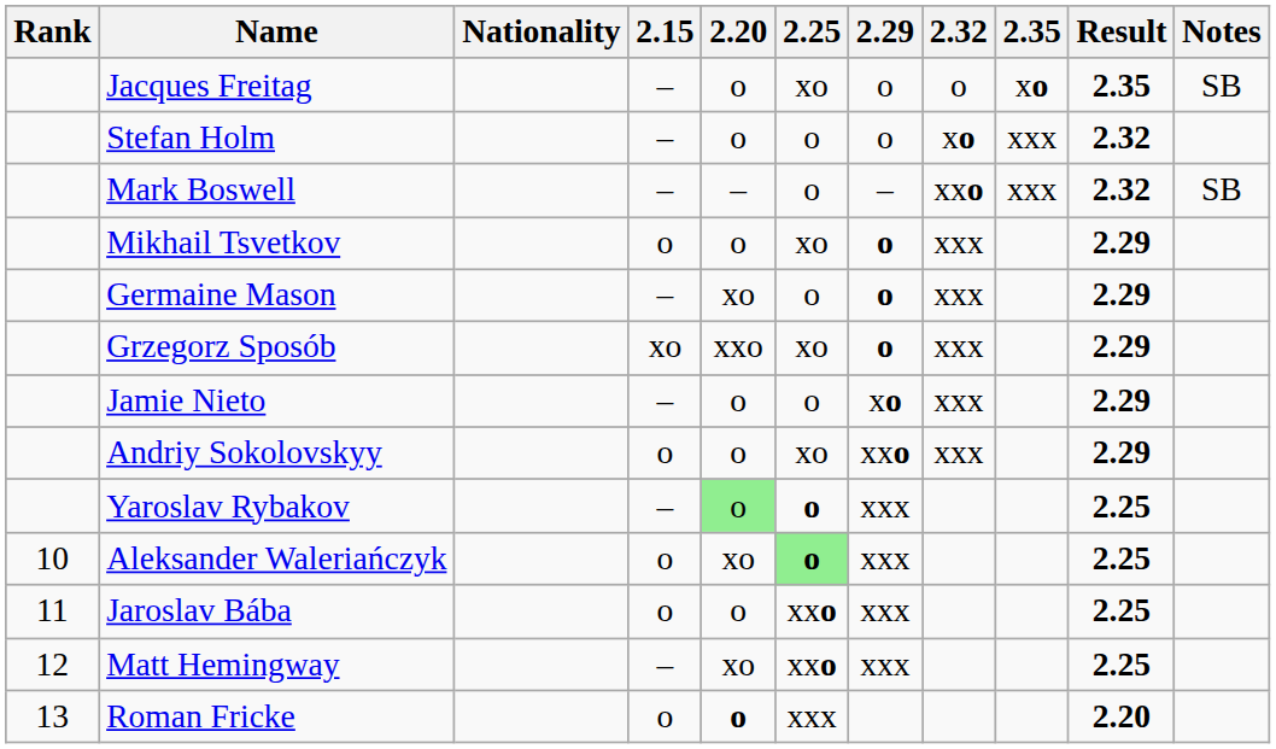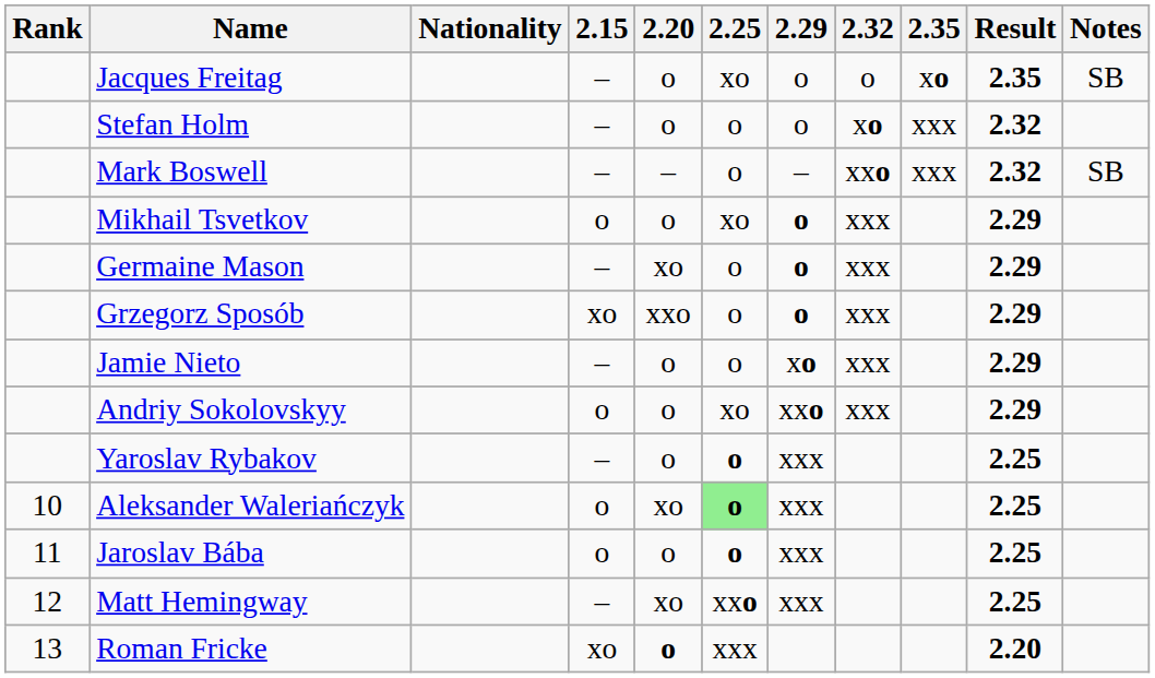Grzegorz Sposób | 2.25: xo -> o
Yaroslav Rybakov | 2.20: lightgreen background -> no background
Jaroslav Bába | 2.25: xxo -> o
Roman Fricke | 2.15: o -> xo
